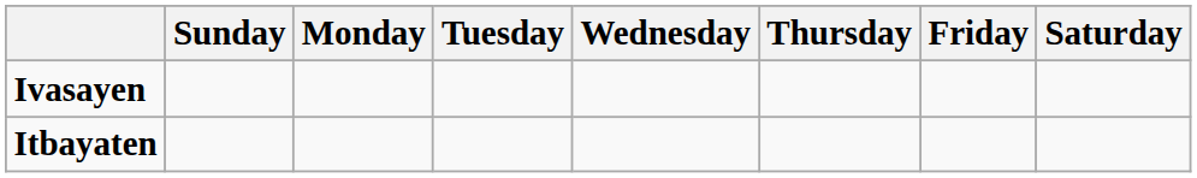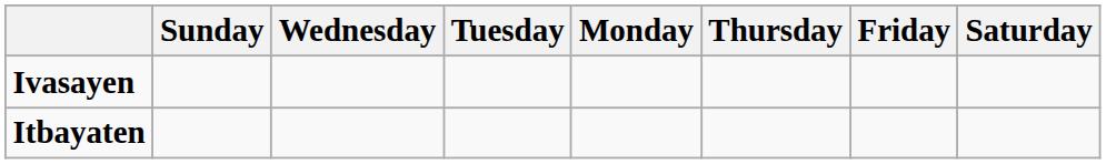columns swapped: Monday <-> Wednesday
